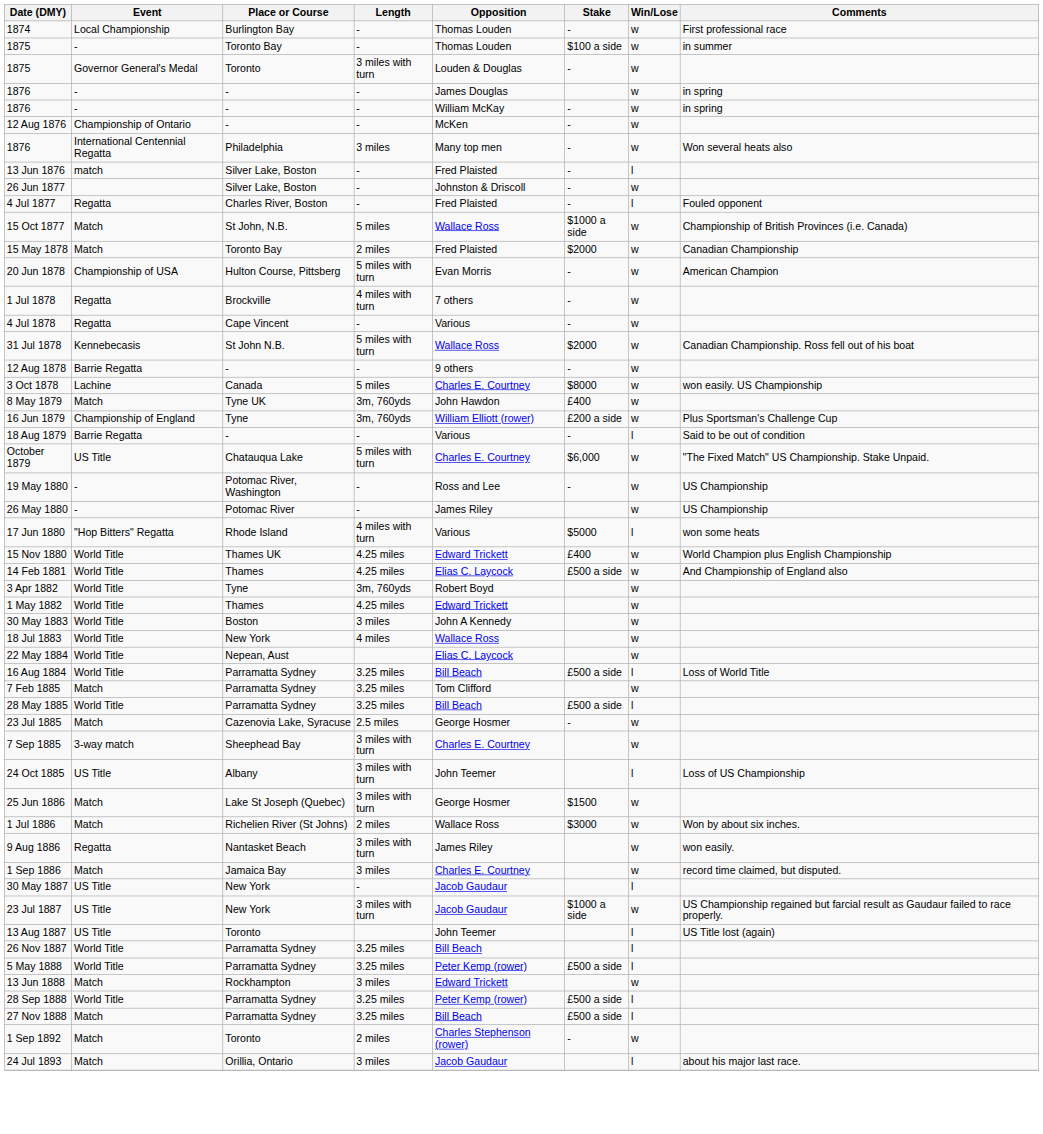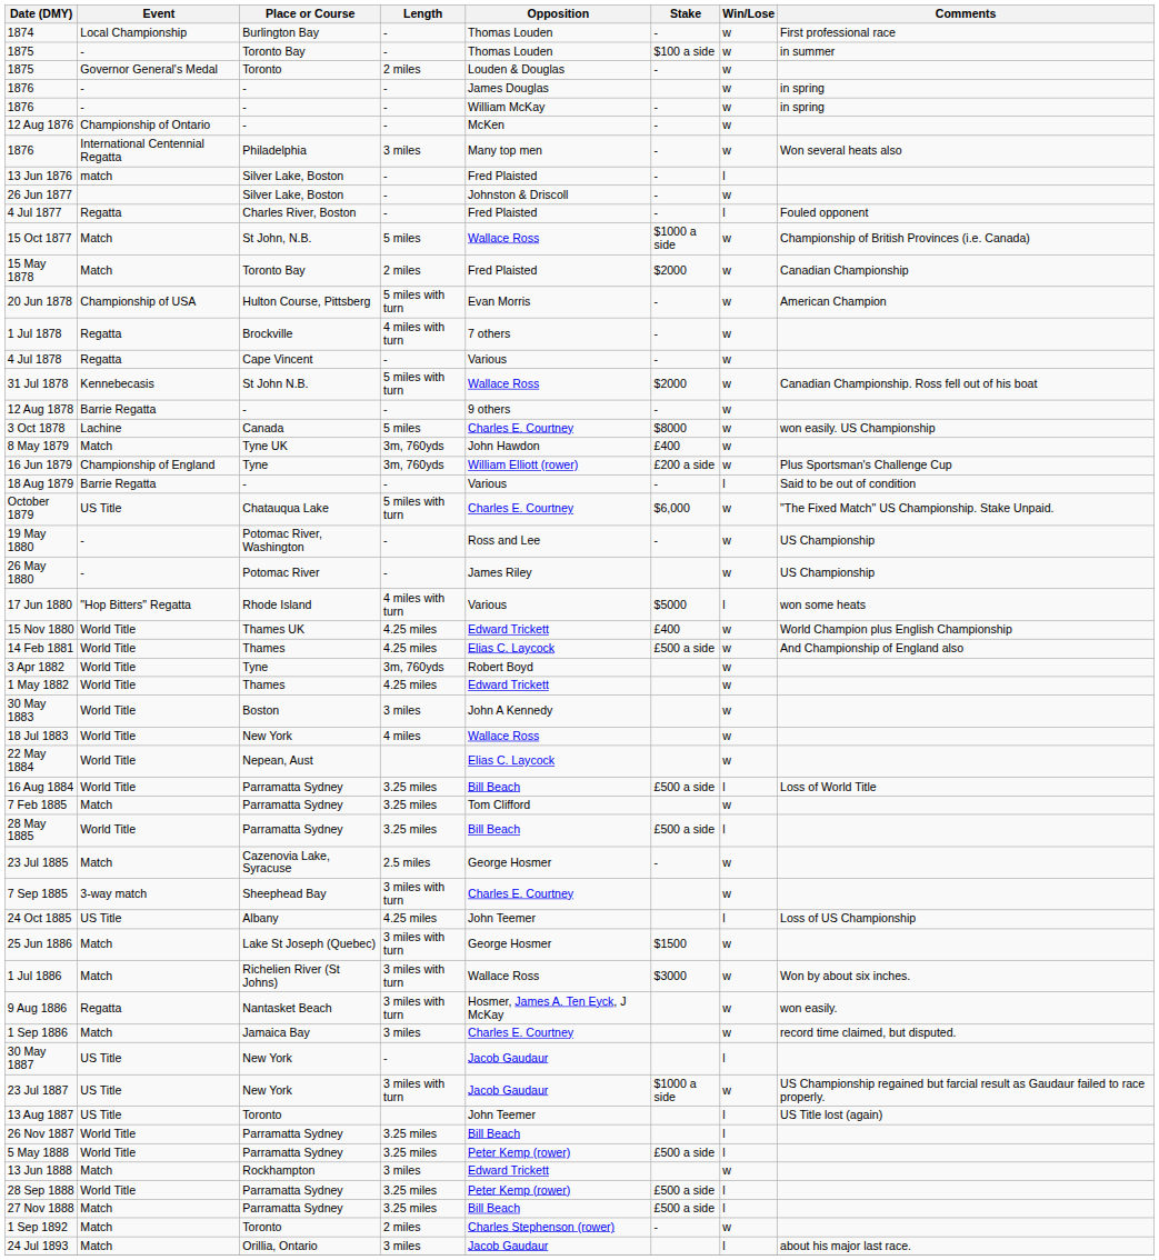1875 / Toronto | Length: 3 miles with turn -> 2 miles
24 Oct 1885 | Length: 3 miles with turn -> 4.25 miles
1 Jul 1886 | Length: 2 miles -> 3 miles with turn
9 Aug 1886 | Opposition: James Riley -> Hosmer, James A. Ten Eyck, J McKay
